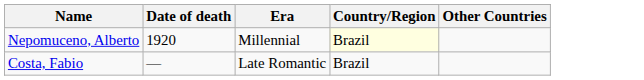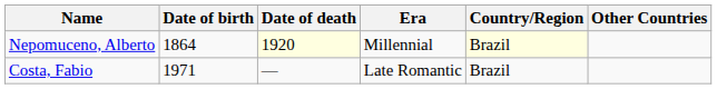+ column: Date of birth | 1864 | 1971
Nepomuceno, Alberto | Date of death: no background -> lightyellow background
